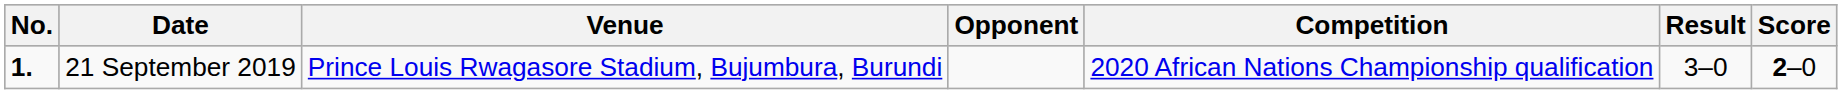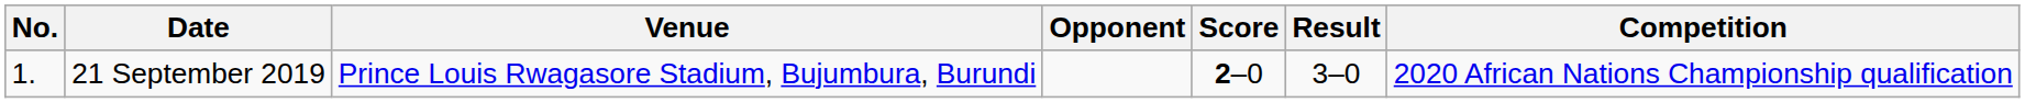columns swapped: Score <-> Competition
21 September 2019 | No.: bold -> normal
